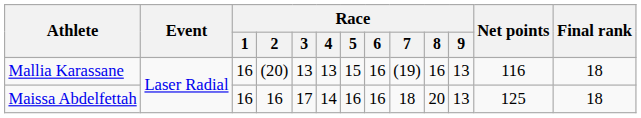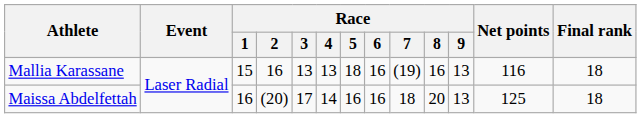Mallia Karassane | Race / 1: 16 -> 15
Mallia Karassane | Race / 2: (20) -> 16
Mallia Karassane | Race / 5: 15 -> 18
Maissa Abdelfettah | Race / 2: 16 -> (20)
